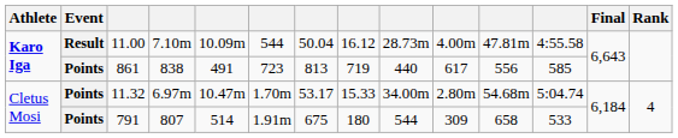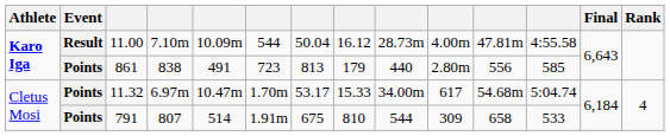861 | column 8: 719 -> 179
861 | column 10: 617 -> 2.80m
11.32 | column 10: 2.80m -> 617
791 | column 8: 180 -> 810
